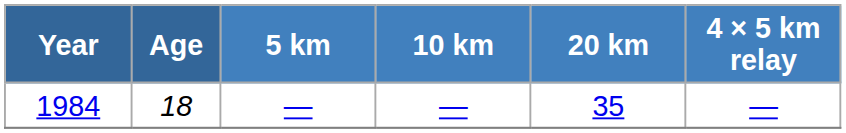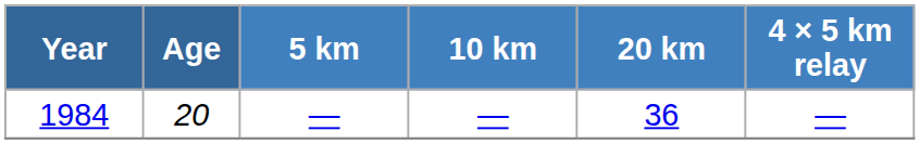1984 | Age: 18 -> 20
1984 | 20 km: 35 -> 36
